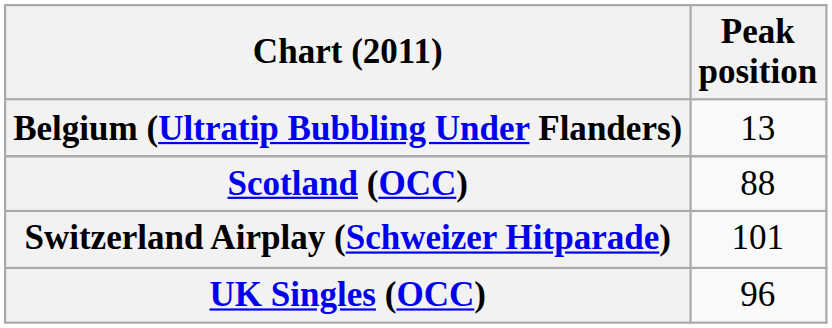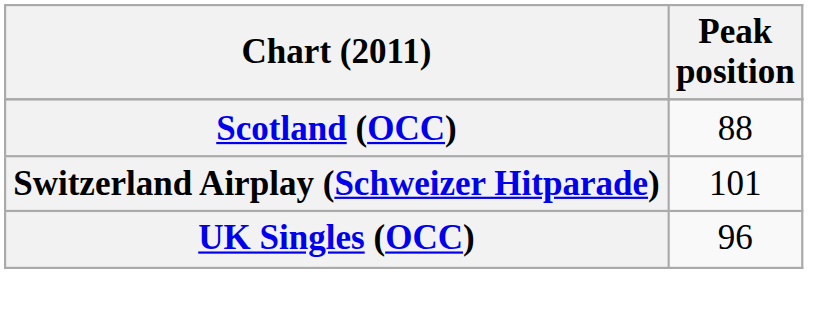- row: Belgium (Ultratip Bubbling Under Flanders) | 13
